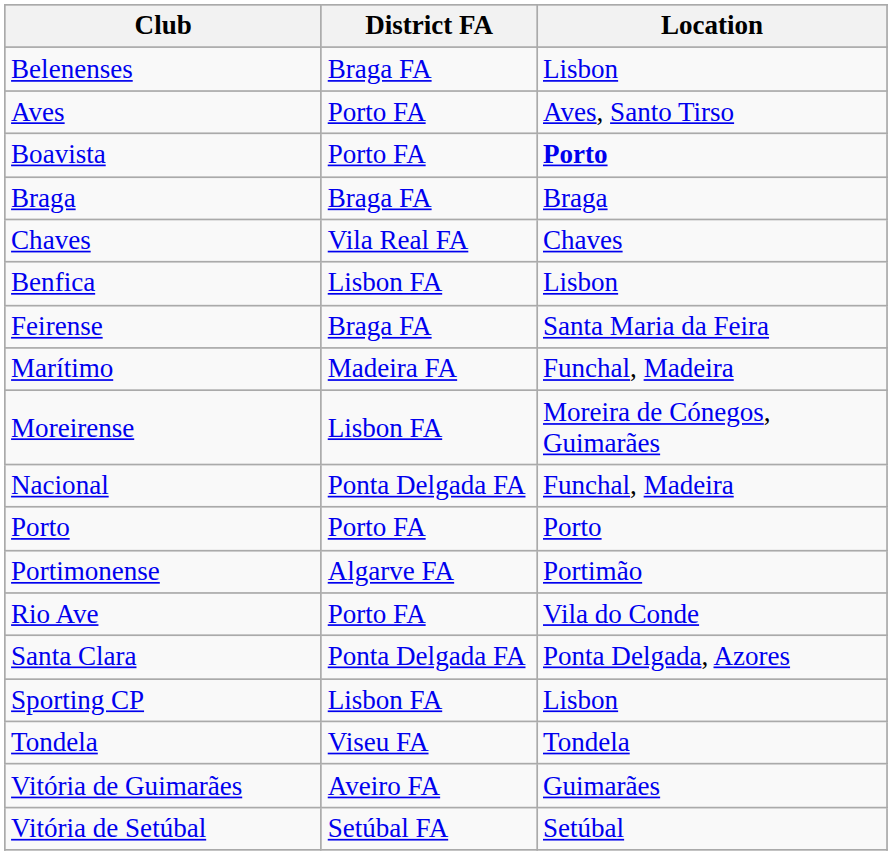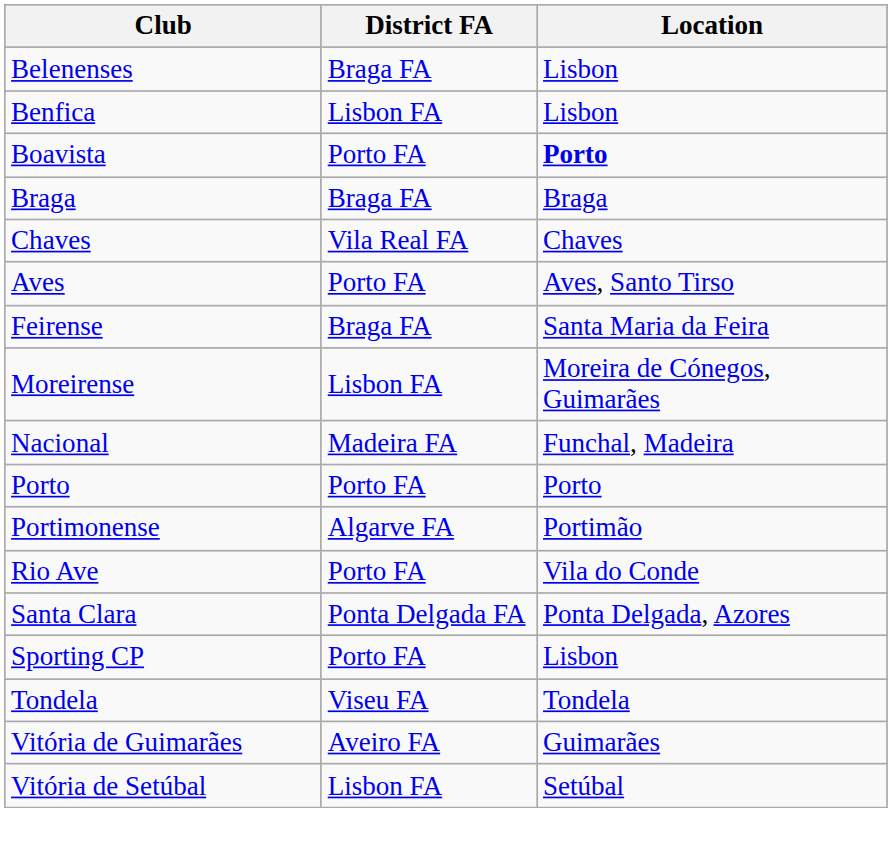rows swapped: Benfica <-> Aves
- row: Marítimo | Madeira FA | Funchal, Madeira
Nacional | District FA: Ponta Delgada FA -> Madeira FA
Sporting CP | District FA: Lisbon FA -> Porto FA
Vitória de Setúbal | District FA: Setúbal FA -> Lisbon FA
